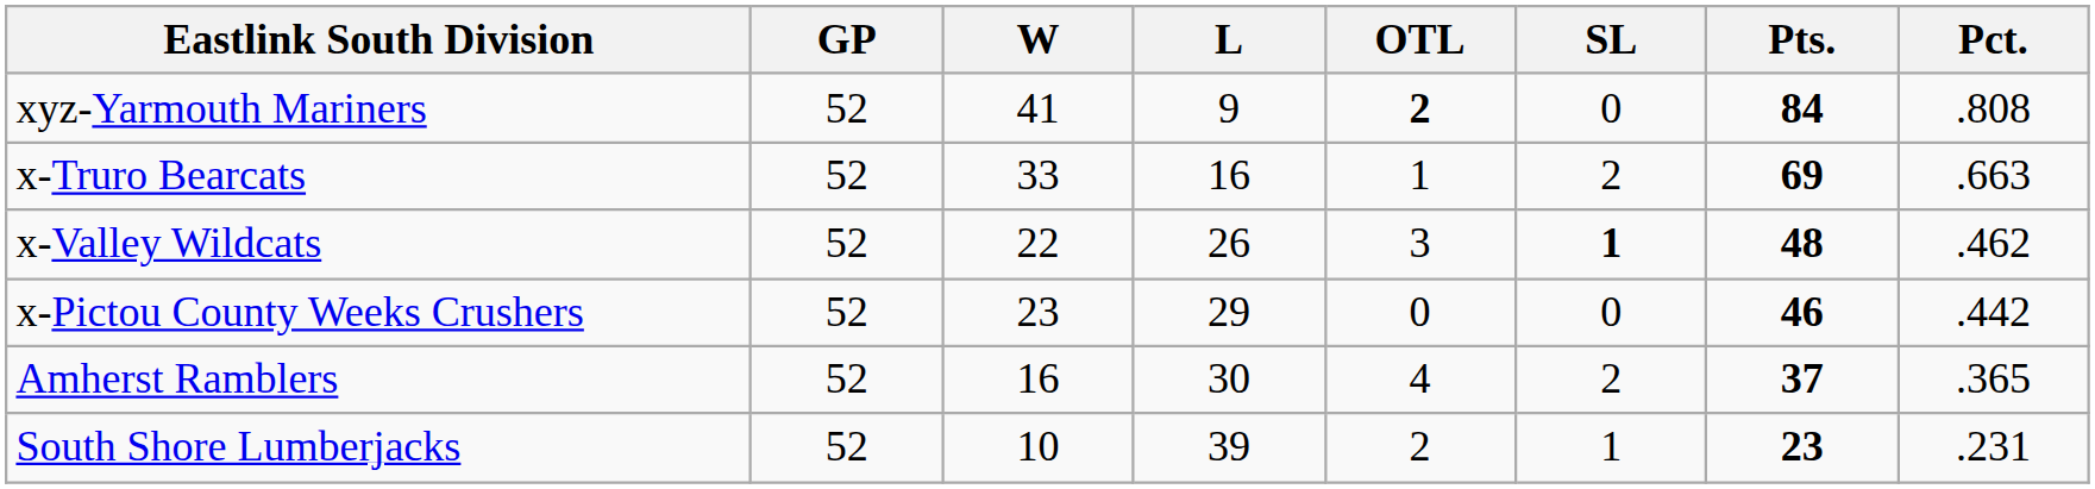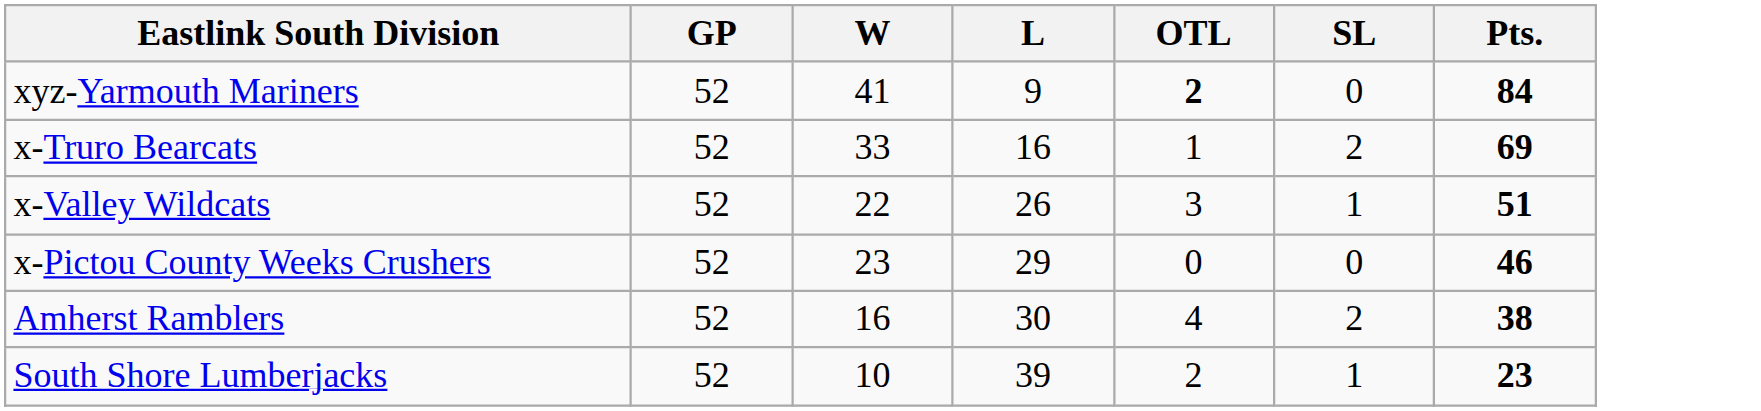- column: Pct. | .808 | .663 | .462 | .442 | .365 | .231
x-Valley Wildcats | SL: bold -> normal
x-Valley Wildcats | Pts.: 48 -> 51
Amherst Ramblers | Pts.: 37 -> 38
